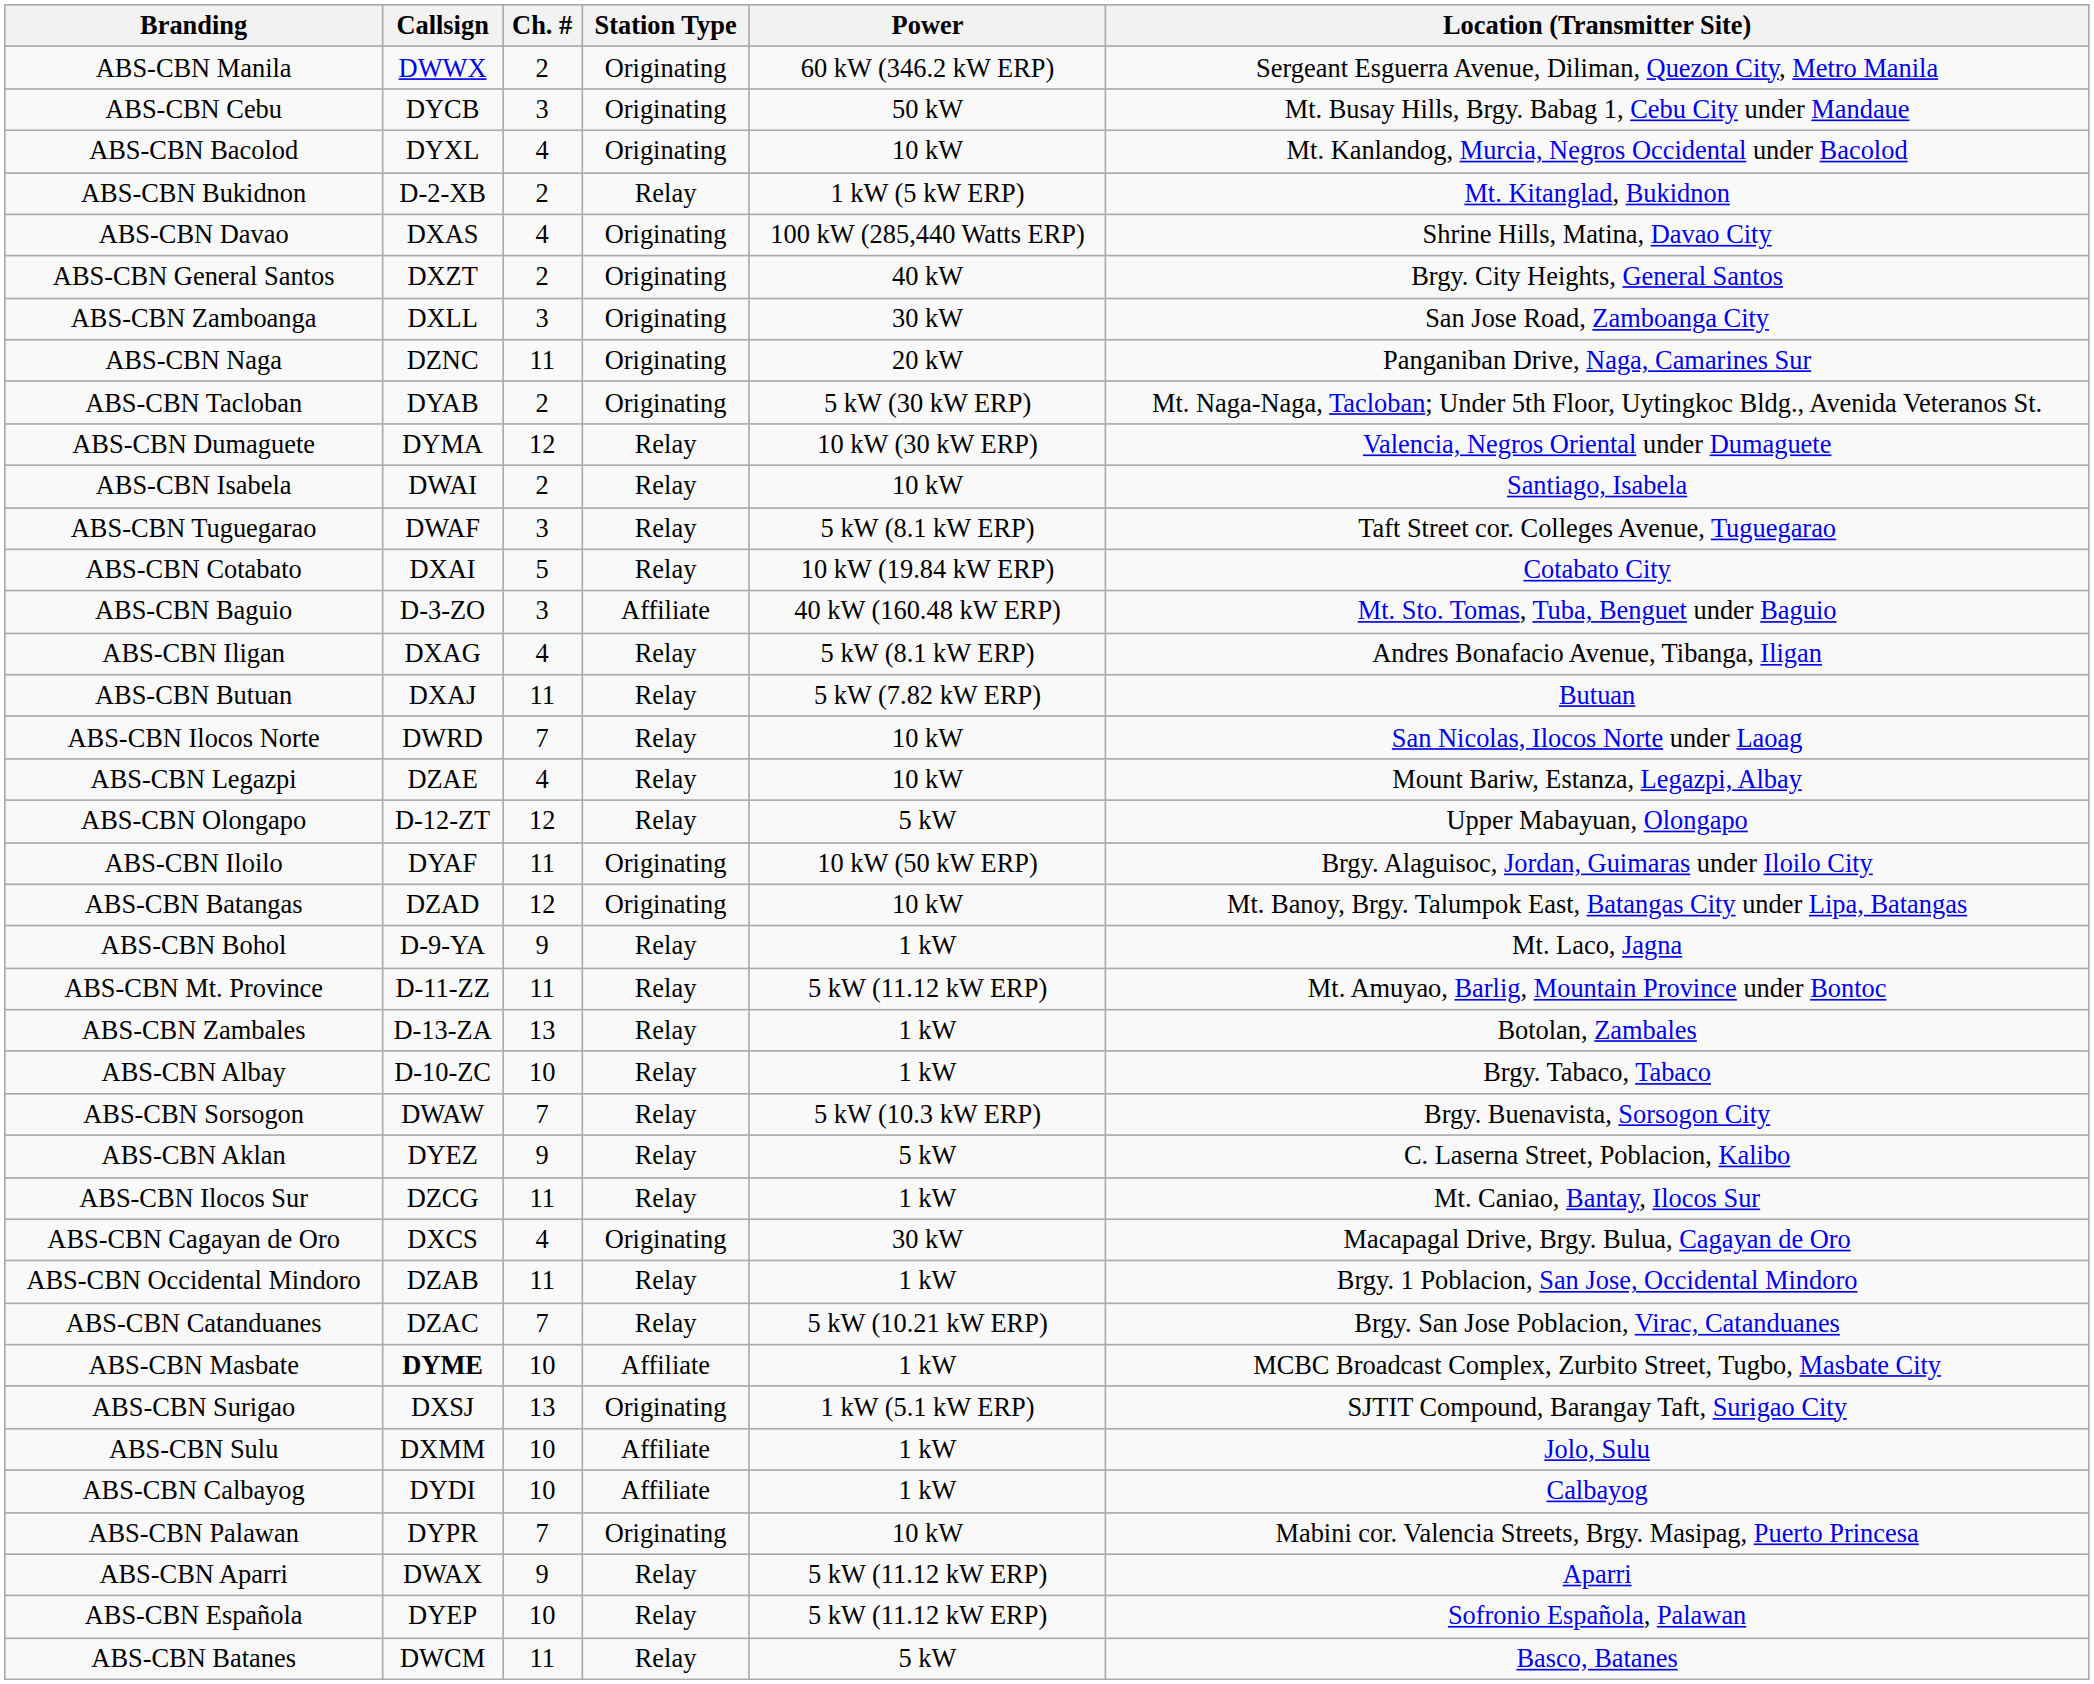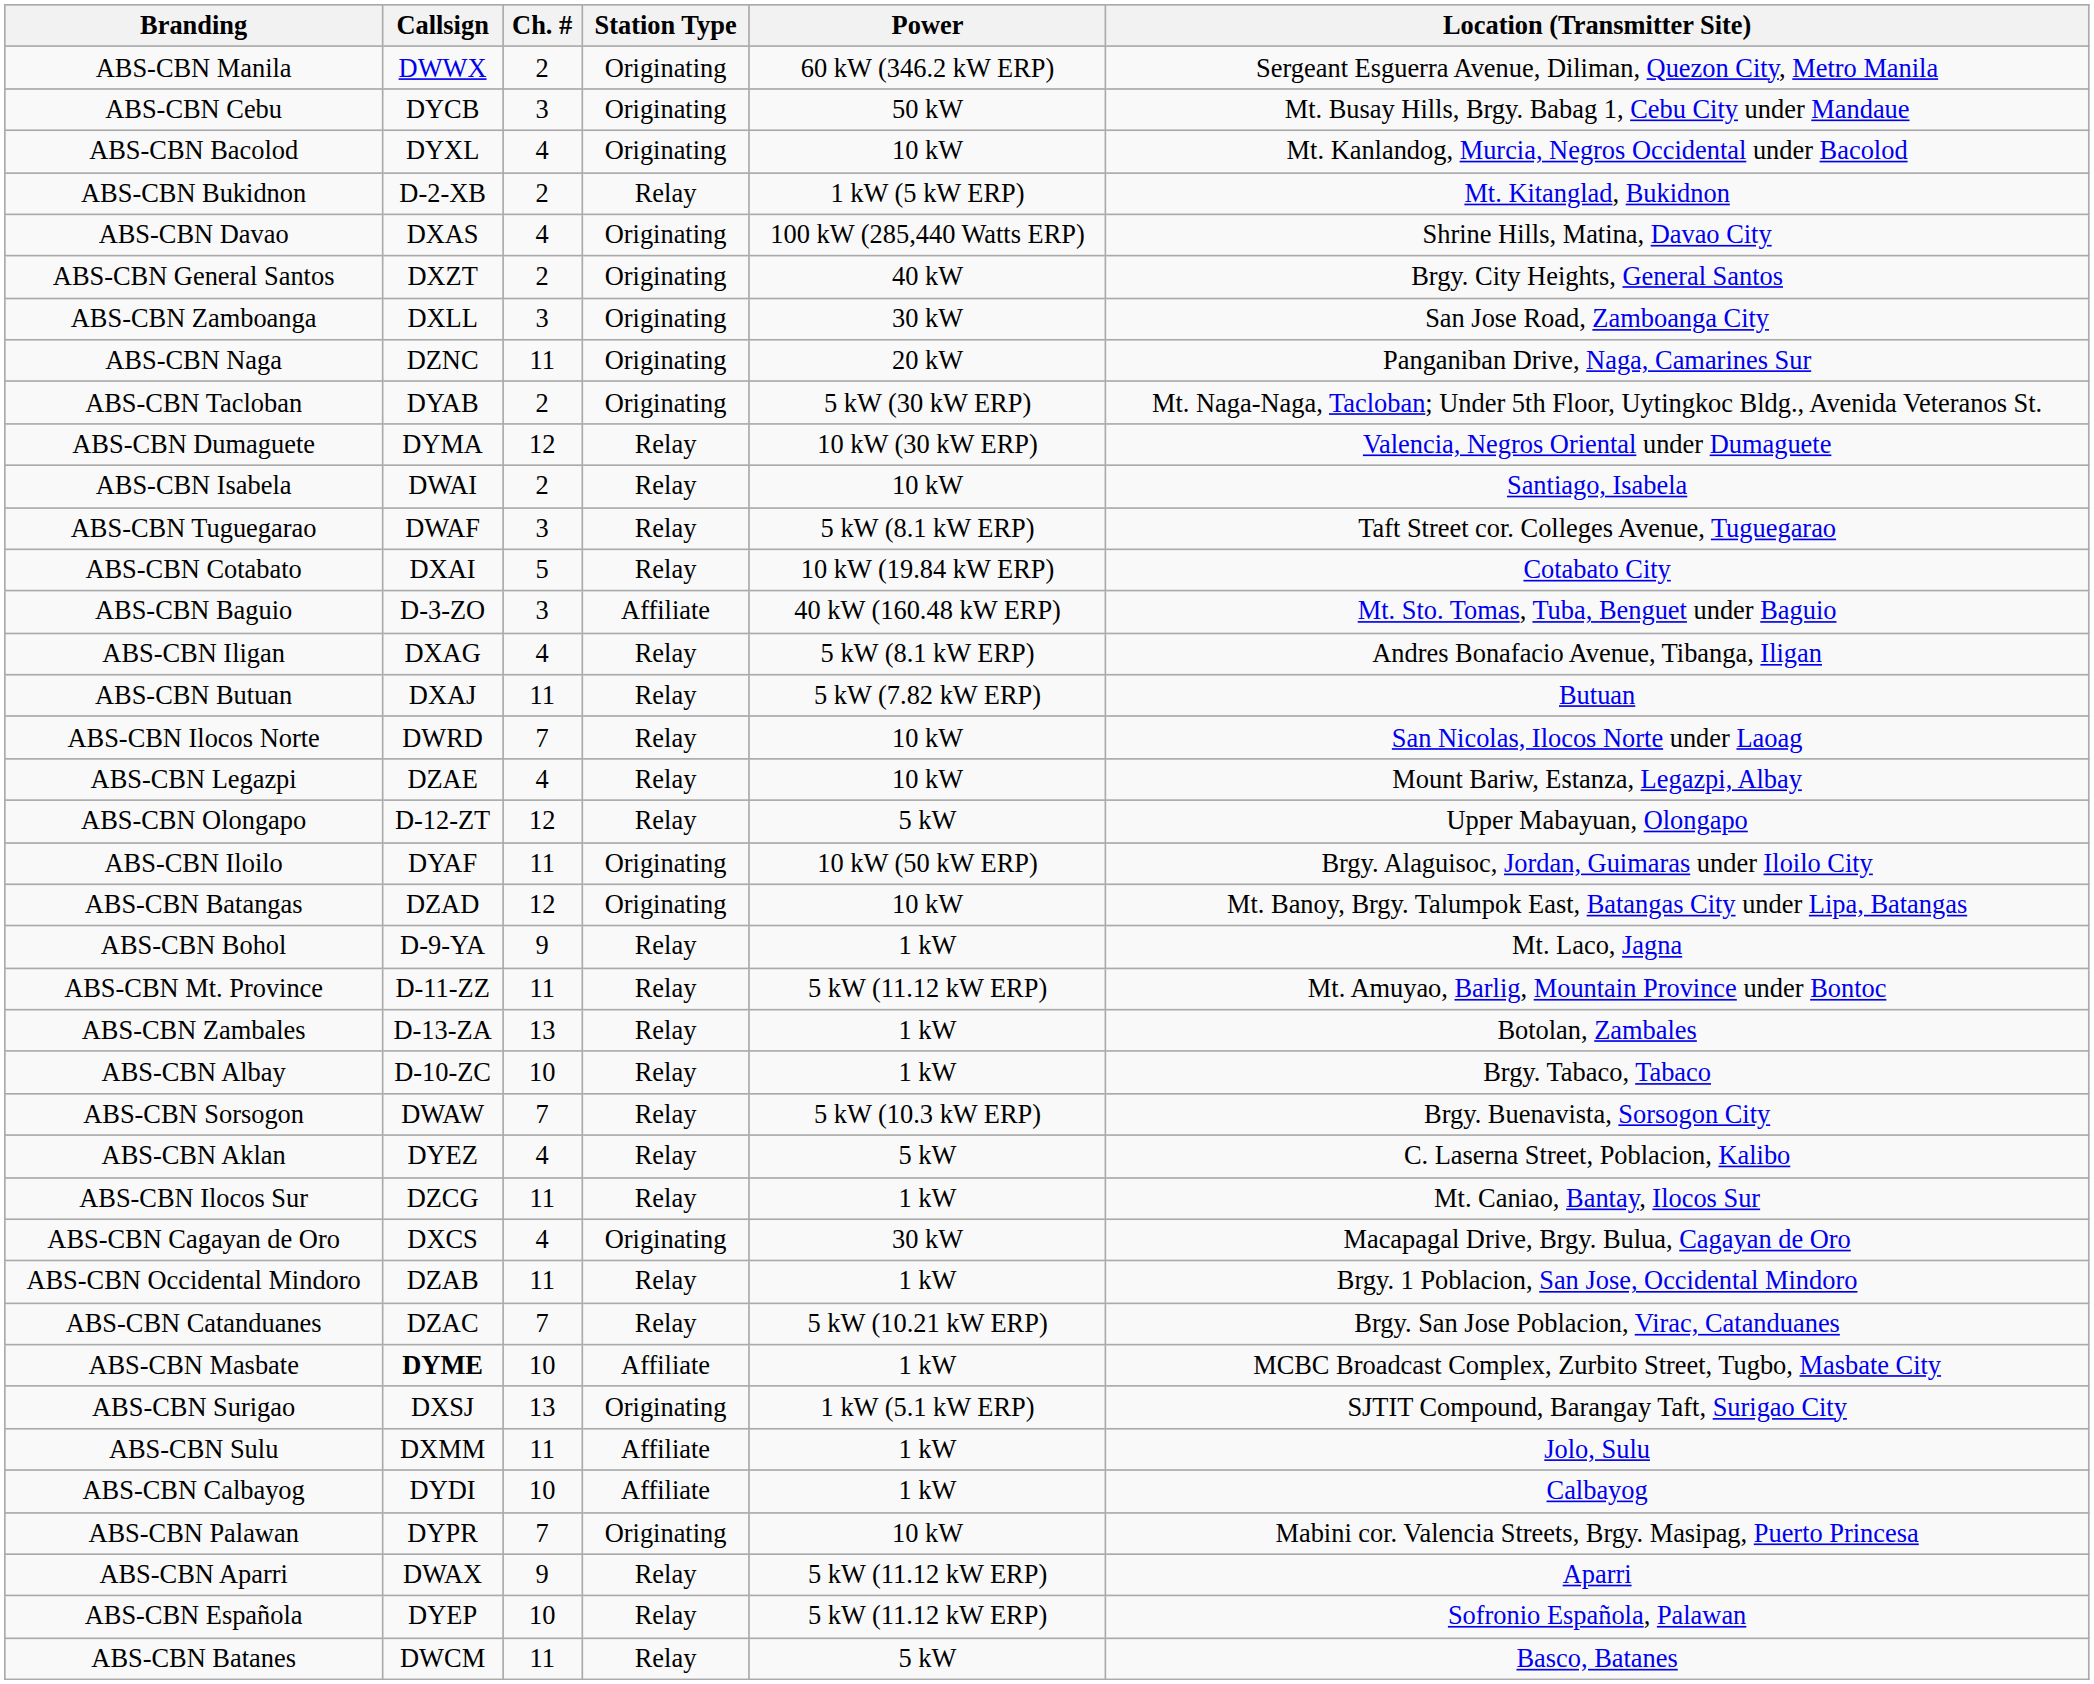ABS-CBN Aklan | Ch. #: 9 -> 4
ABS-CBN Sulu | Ch. #: 10 -> 11
